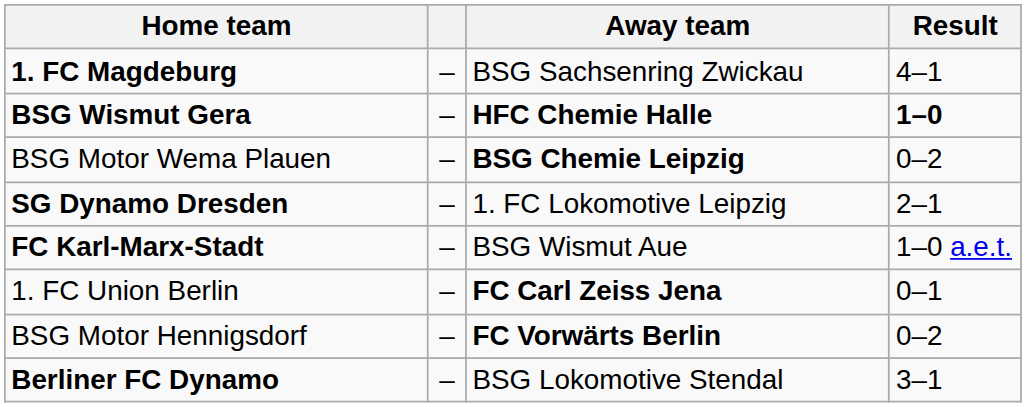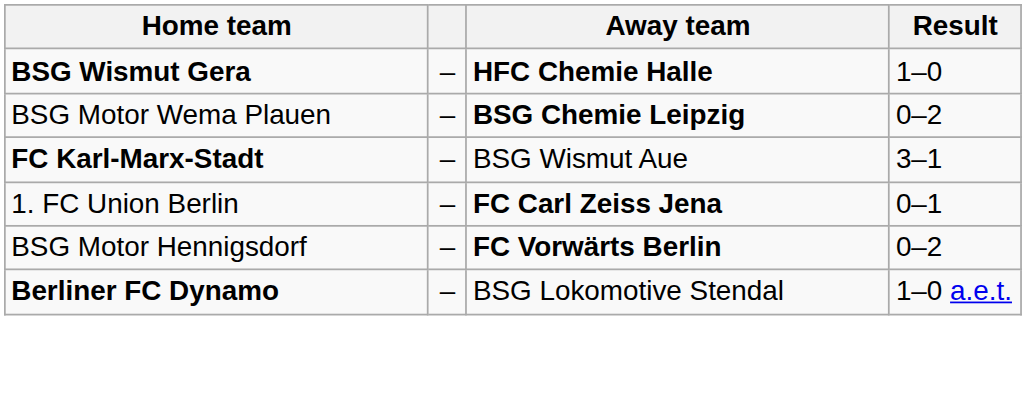- row: 1. FC Magdeburg | – | BSG Sachsenring Zwickau | 4–1
BSG Wismut Gera | Result: bold -> normal
- row: SG Dynamo Dresden | – | 1. FC Lokomotive Leipzig | 2–1
FC Karl-Marx-Stadt | Result: 1–0 a.e.t. -> 3–1
Berliner FC Dynamo | Result: 3–1 -> 1–0 a.e.t.
